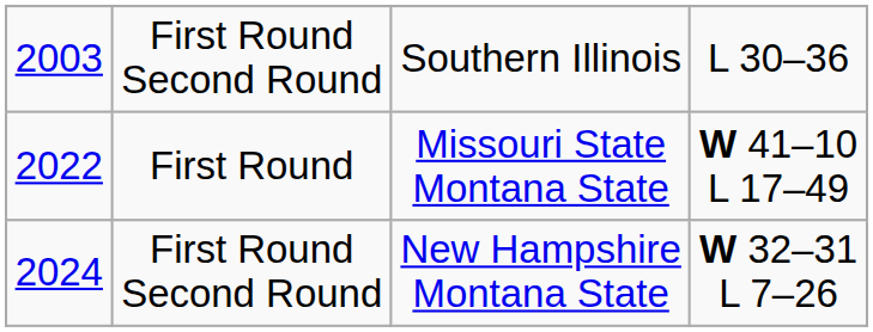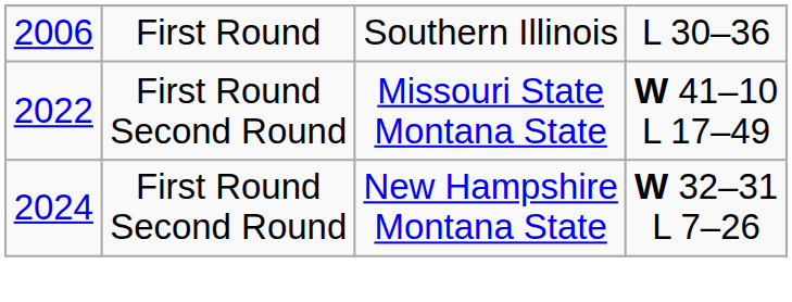Southern Illinois | column 1: 2003 -> 2006
Southern Illinois | column 2: First Round Second Round -> First Round
Missouri State Montana State | column 2: First Round -> First Round Second Round
